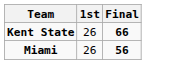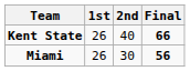+ column: 2nd | 40 | 30
